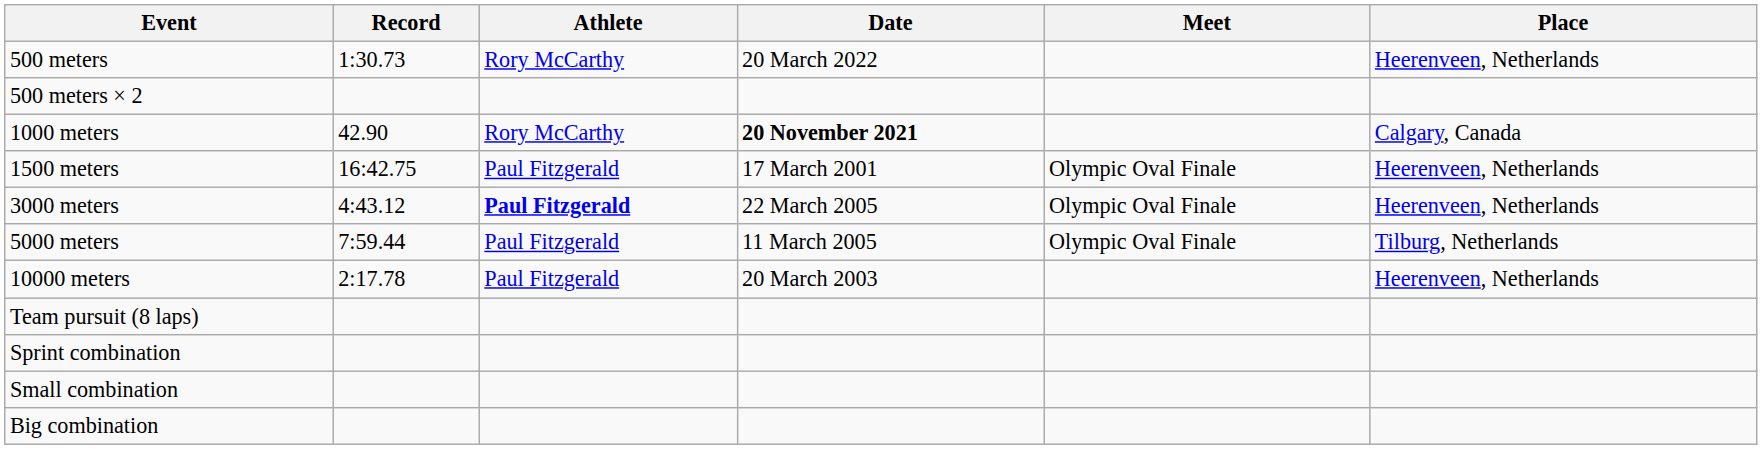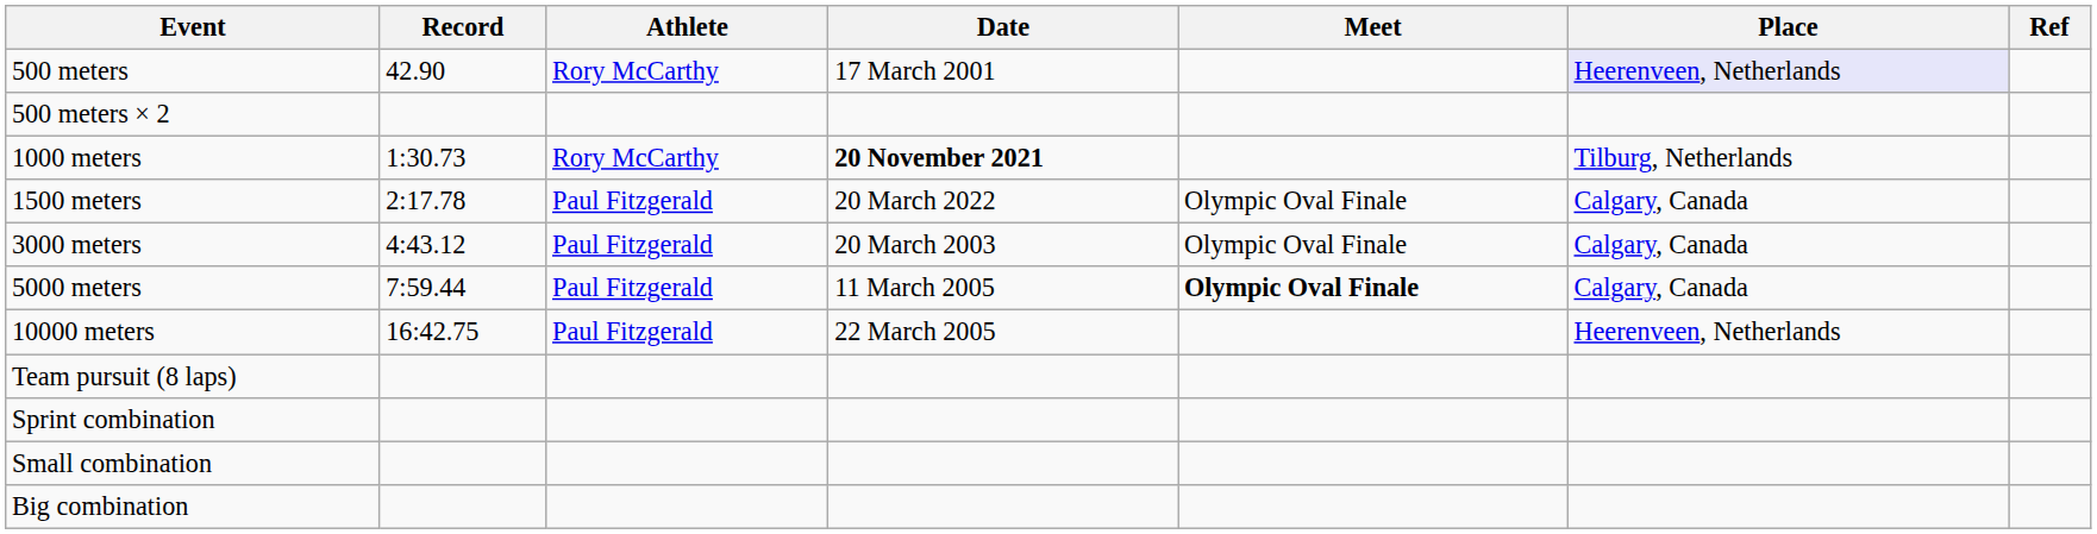+ column: Ref
500 meters | Record: 1:30.73 -> 42.90
500 meters | Date: 20 March 2022 -> 17 March 2001
500 meters | Place: no background -> lavender background
1000 meters | Record: 42.90 -> 1:30.73
1000 meters | Place: Calgary, Canada -> Tilburg, Netherlands
1500 meters | Record: 16:42.75 -> 2:17.78
1500 meters | Date: 17 March 2001 -> 20 March 2022
1500 meters | Place: Heerenveen, Netherlands -> Calgary, Canada
3000 meters | Athlete: bold -> normal
3000 meters | Date: 22 March 2005 -> 20 March 2003
3000 meters | Place: Heerenveen, Netherlands -> Calgary, Canada
5000 meters | Meet: normal -> bold
5000 meters | Place: Tilburg, Netherlands -> Calgary, Canada
10000 meters | Record: 2:17.78 -> 16:42.75
10000 meters | Date: 20 March 2003 -> 22 March 2005
